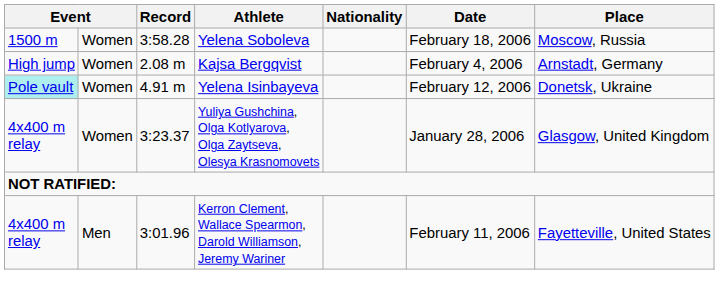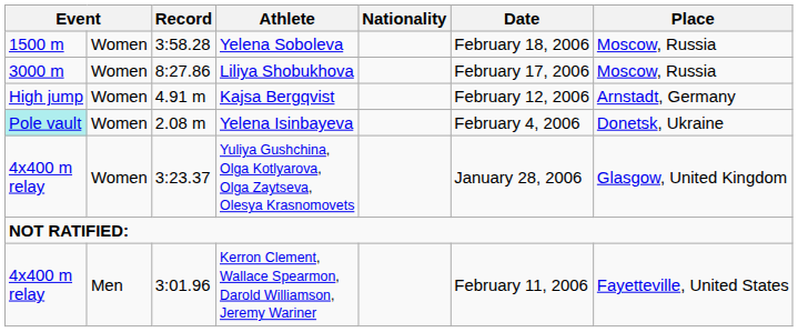+ row: 3000 m | Women | 8:27.86 | Liliya Shobukhova | February 17, 2006 | Moscow, Russia
Kajsa Bergqvist | Record: 2.08 m -> 4.91 m
Kajsa Bergqvist | Date: February 4, 2006 -> February 12, 2006
Yelena Isinbayeva | Record: 4.91 m -> 2.08 m
Yelena Isinbayeva | Date: February 12, 2006 -> February 4, 2006
